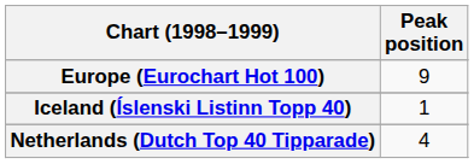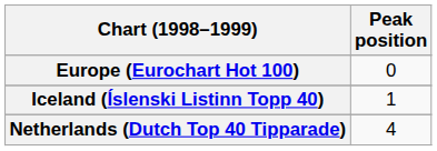Europe (Eurochart Hot 100) | Peak position: 9 -> 0
